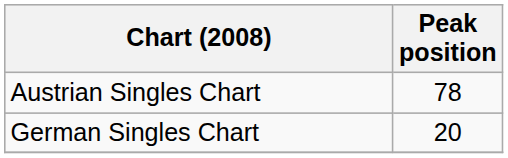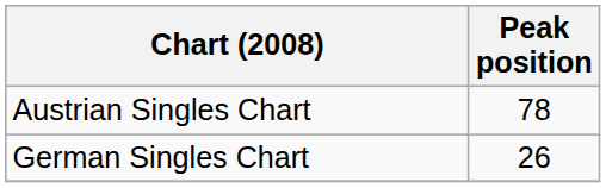German Singles Chart | Peak position: 20 -> 26
